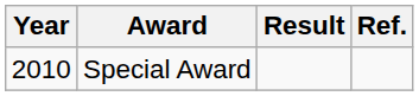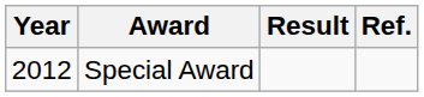Special Award | Year: 2010 -> 2012
